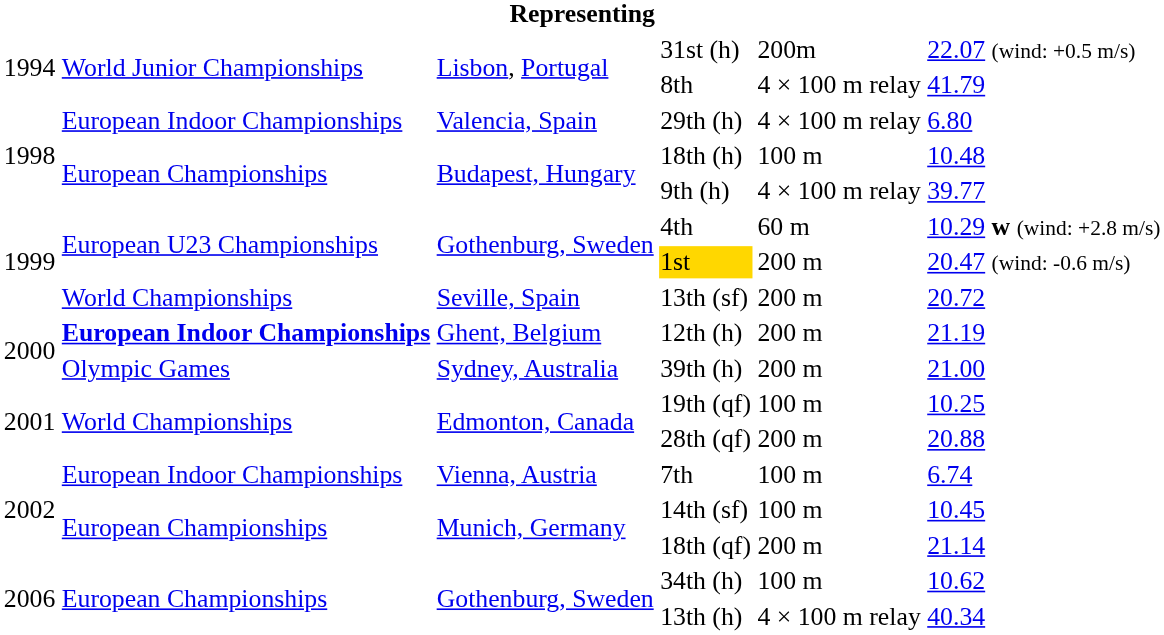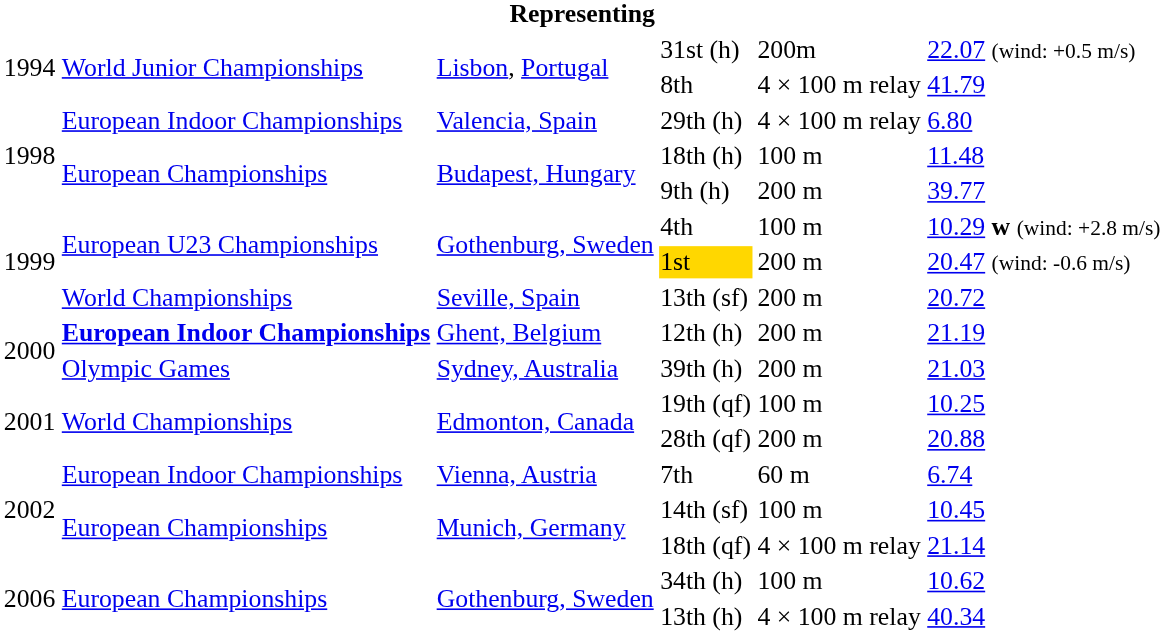18th (h) | column 6: 10.48 -> 11.48
9th (h) | column 5: 4 × 100 m relay -> 200 m
4th | column 5: 60 m -> 100 m
39th (h) | column 6: 21.00 -> 21.03
7th | column 5: 100 m -> 60 m
18th (qf) | column 5: 200 m -> 4 × 100 m relay
